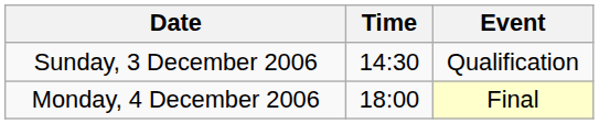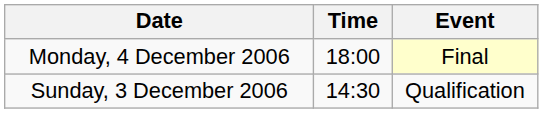rows swapped: Sunday, 3 December 2006 <-> Monday, 4 December 2006
